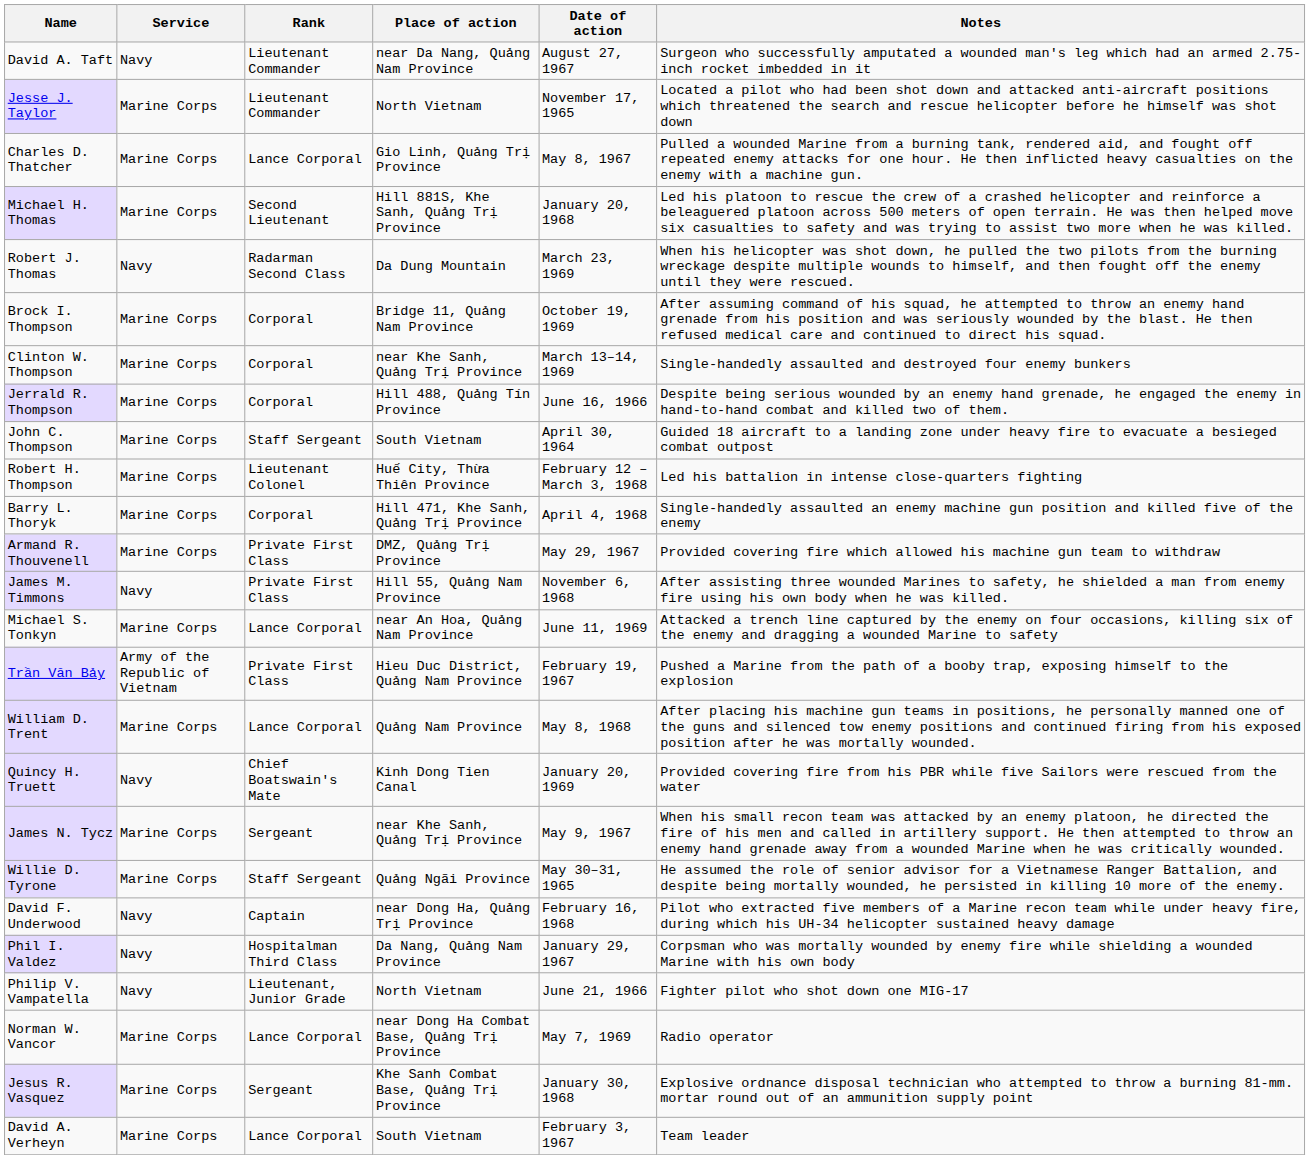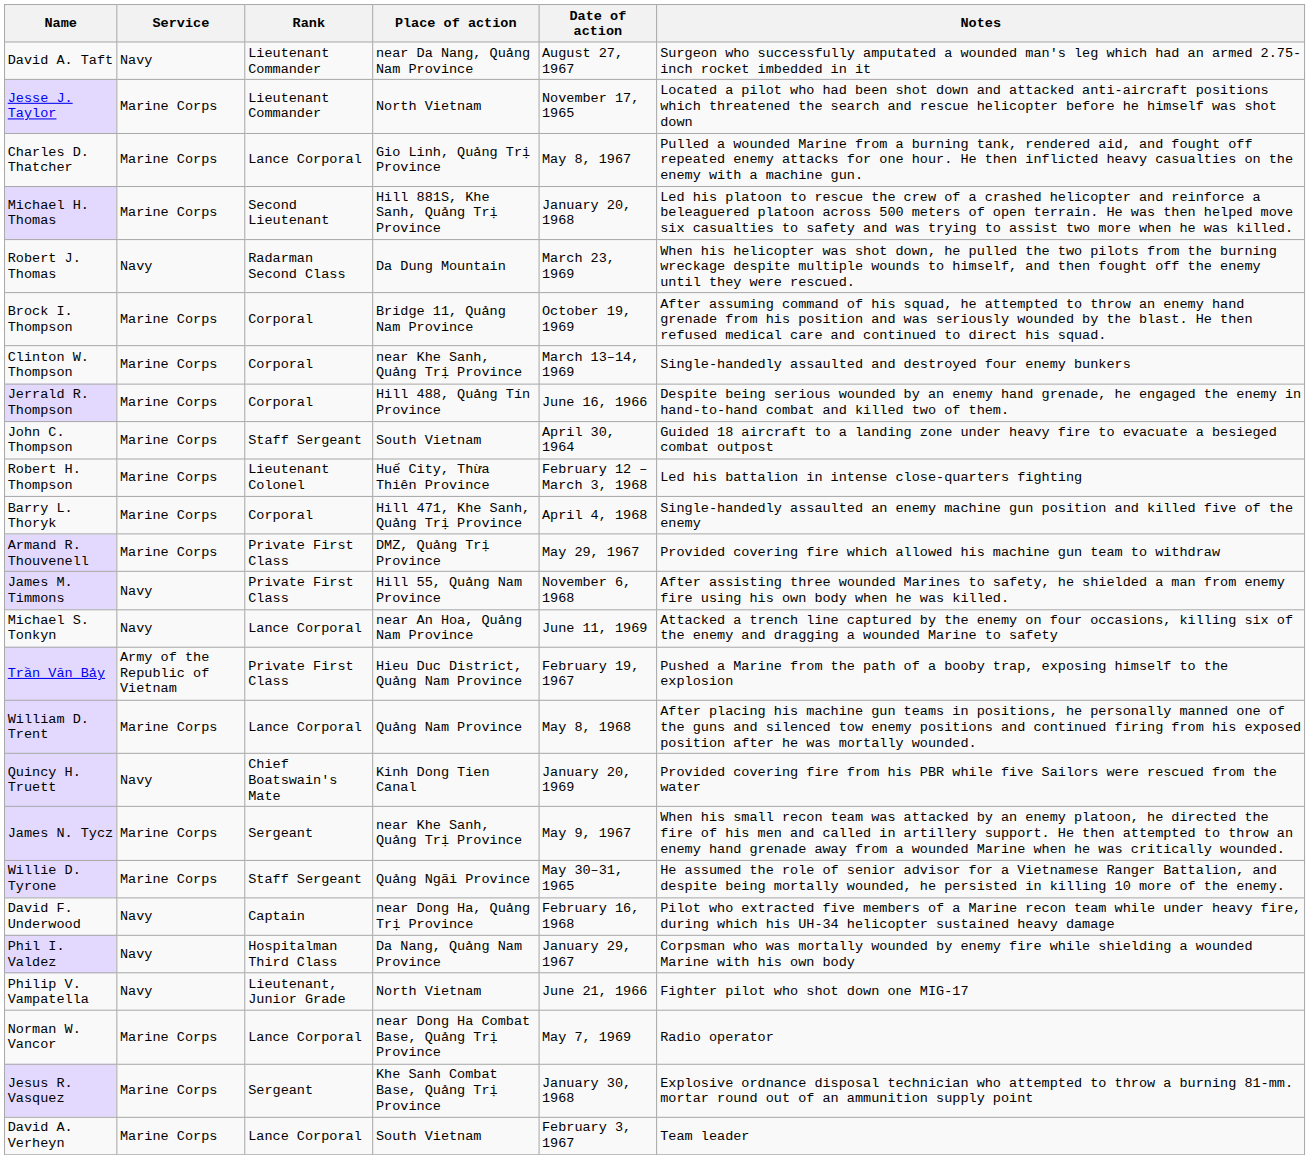Michael S. Tonkyn | Service: Marine Corps -> Navy
